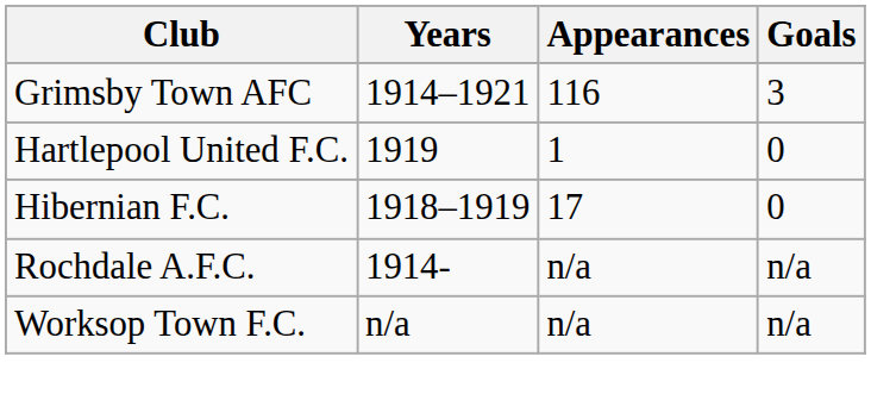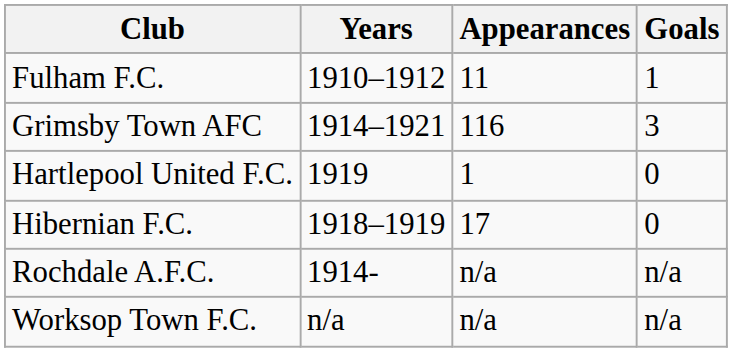+ row: Fulham F.C. | 1910–1912 | 11 | 1
